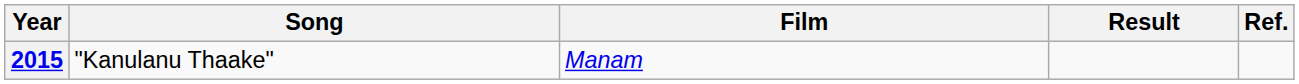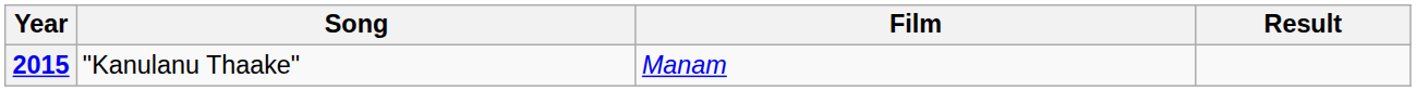- column: Ref.
